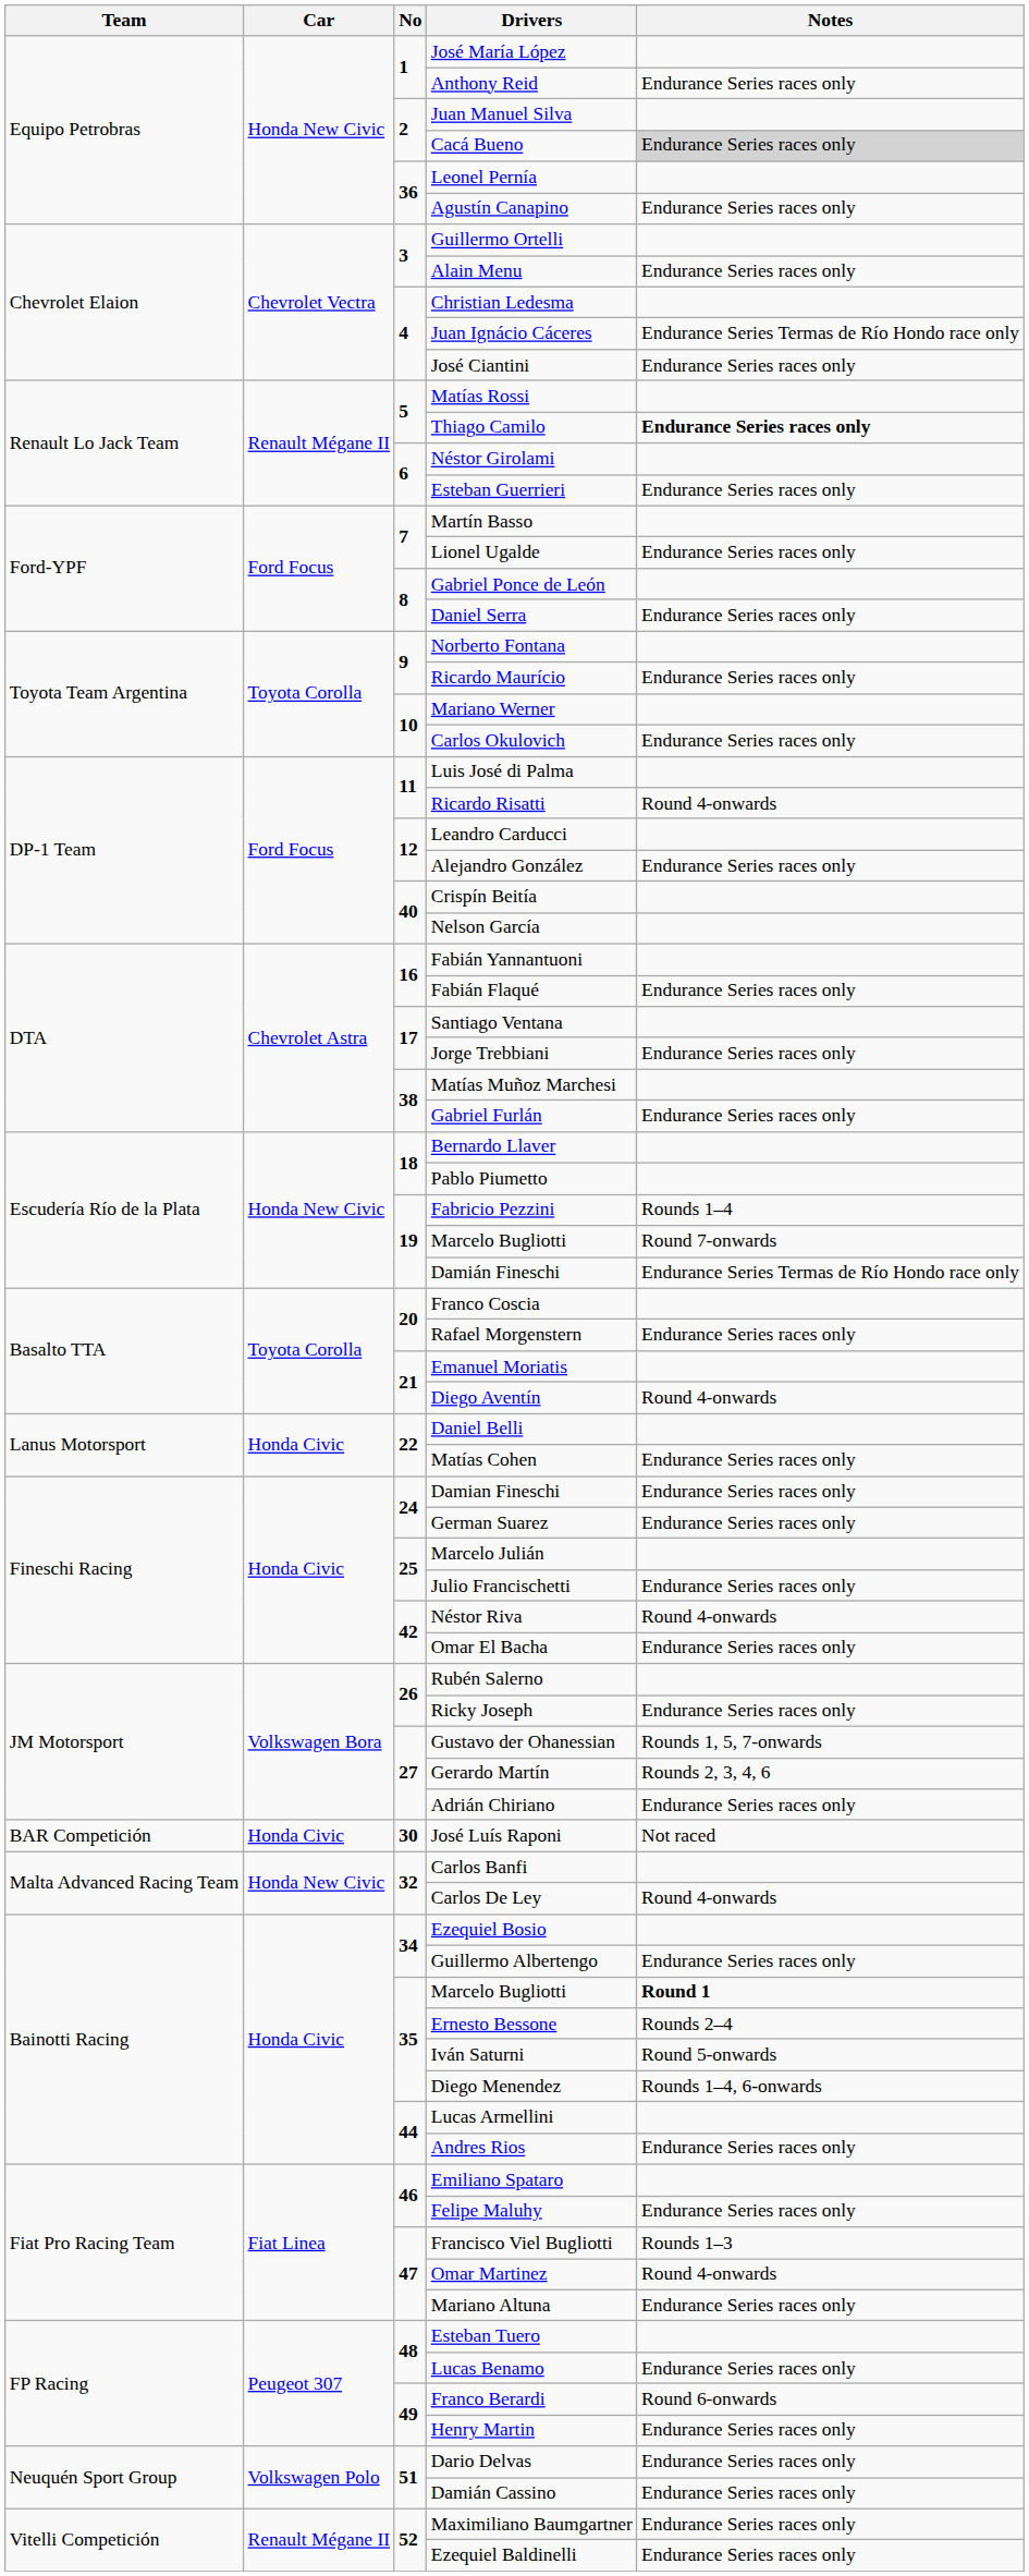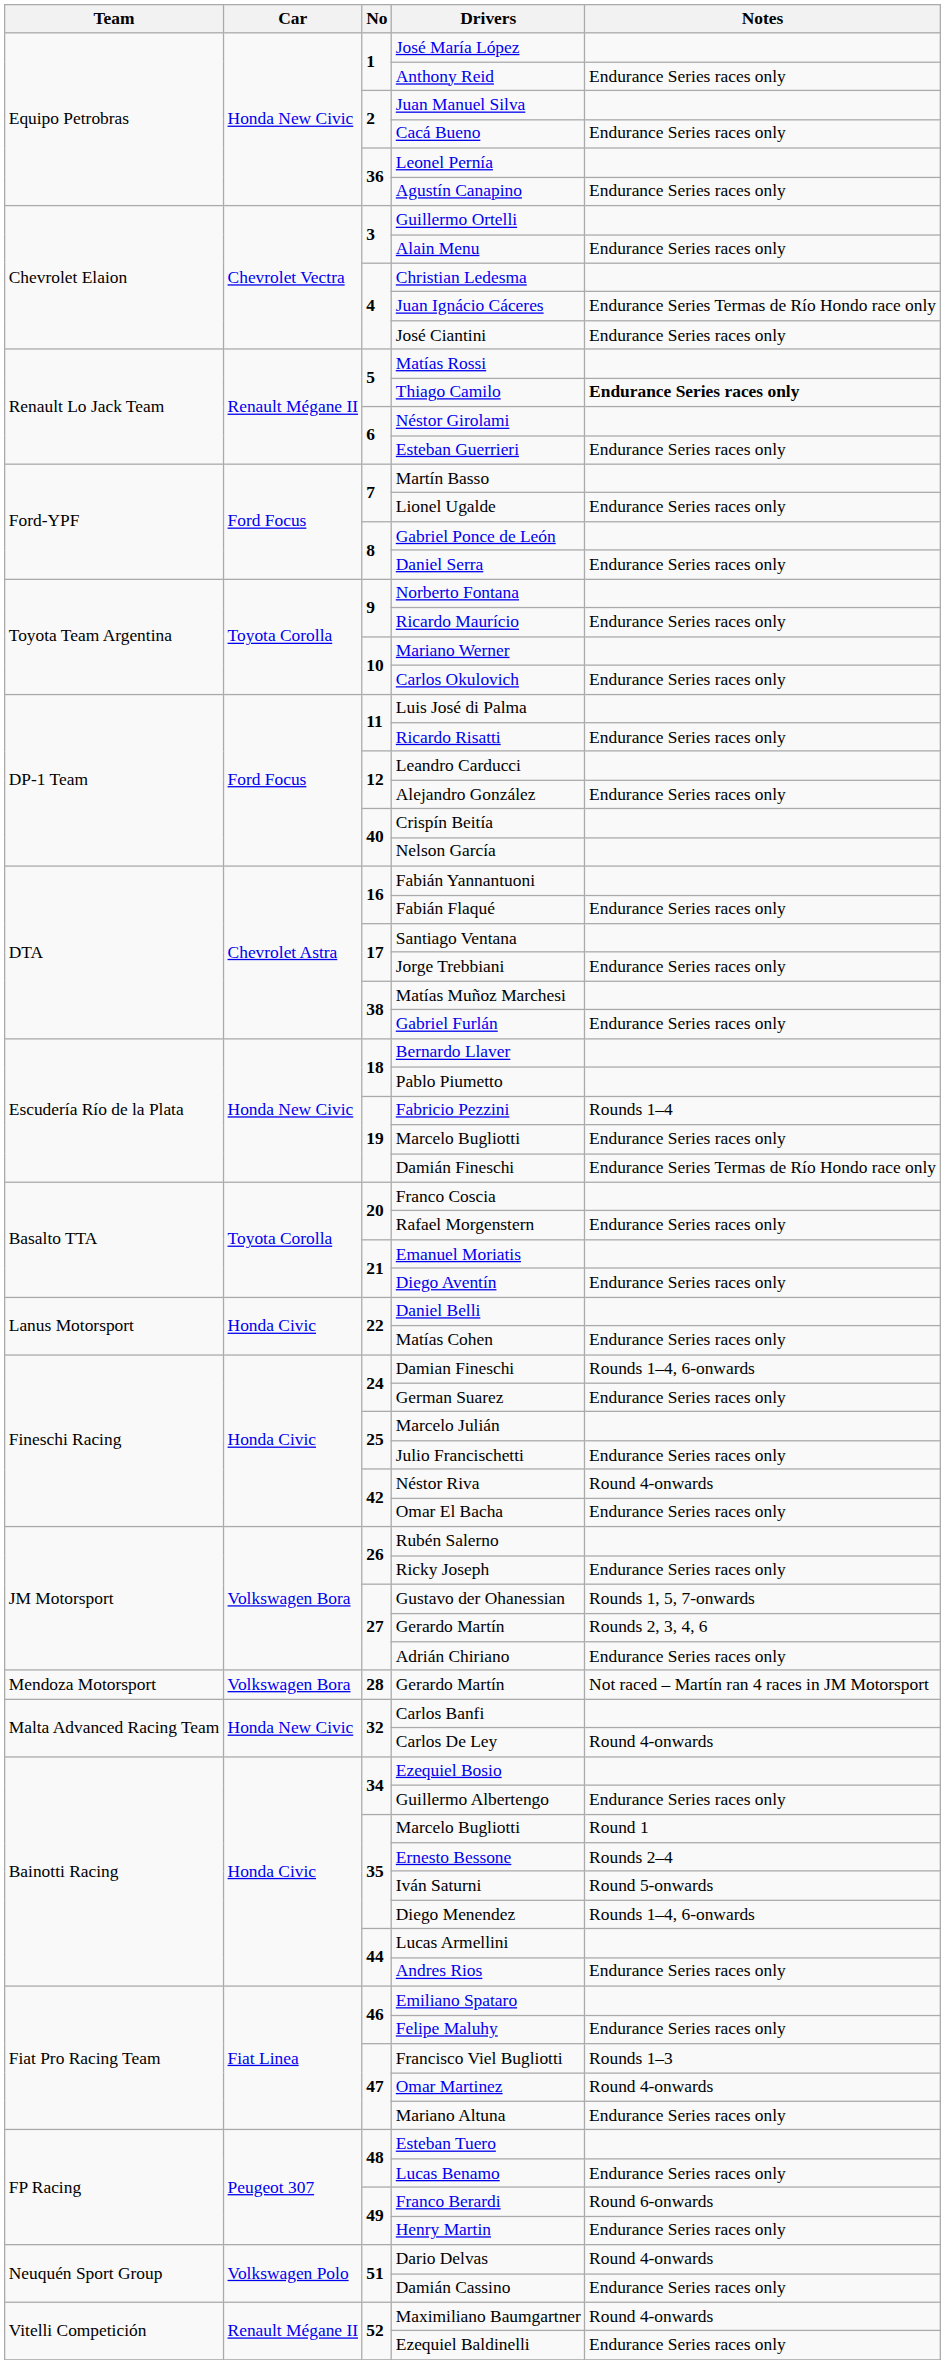Cacá Bueno | Notes: lightgrey background -> no background
Ricardo Risatti | Notes: Round 4-onwards -> Endurance Series races only
19 / Marcelo Bugliotti | Notes: Round 7-onwards -> Endurance Series races only
Diego Aventín | Notes: Round 4-onwards -> Endurance Series races only
Damian Fineschi | Notes: Endurance Series races only -> Rounds 1–4, 6-onwards
+ row: Mendoza Motorsport | Volkswagen Bora | 28 | Gerardo Martín | Not raced – Martín ran 4 races in JM Motorsport
- row: BAR Competición | Honda Civic | 30 | José Luís Raponi | Not raced
35 / Marcelo Bugliotti | Notes: bold -> normal
Dario Delvas | Notes: Endurance Series races only -> Round 4-onwards
Maximiliano Baumgartner | Notes: Endurance Series races only -> Round 4-onwards
